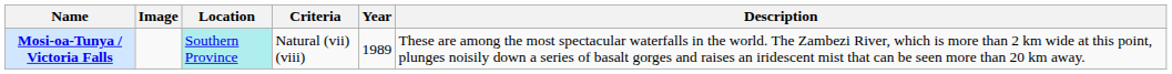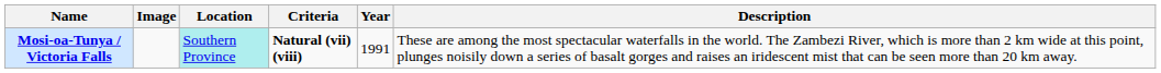Mosi-oa-Tunya / Victoria Falls | Criteria: normal -> bold
Mosi-oa-Tunya / Victoria Falls | Year: 1989 -> 1991
